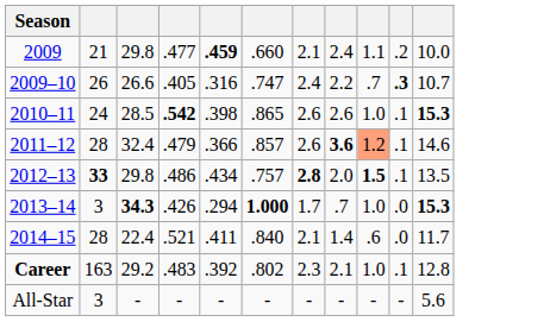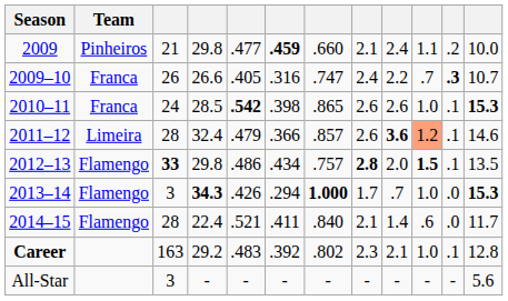+ column: Team | Pinheiros | Franca | Franca | Limeira | Flamengo | Flamengo | Flamengo
